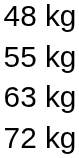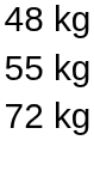- row: 63 kg
